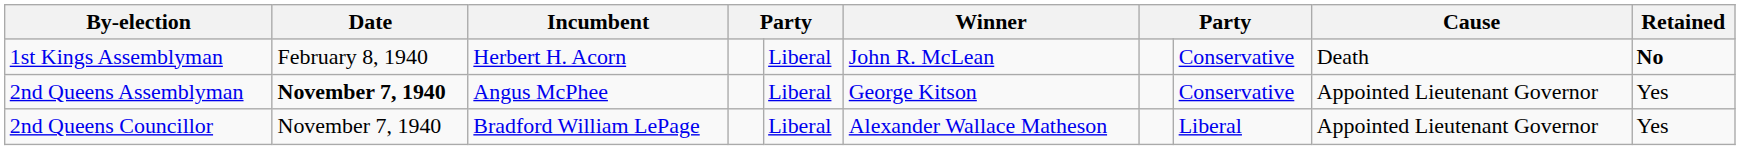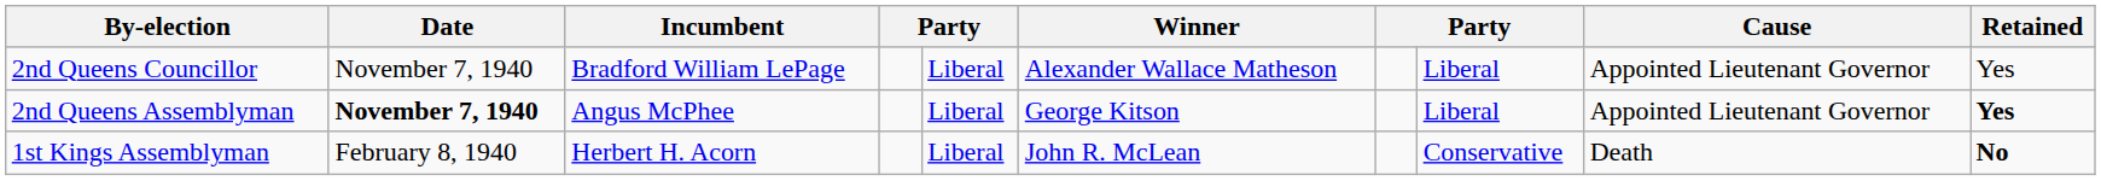rows swapped: 2nd Queens Councillor <-> 1st Kings Assemblyman
2nd Queens Assemblyman | column 8: Conservative -> Liberal
2nd Queens Assemblyman | Retained: normal -> bold
